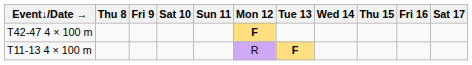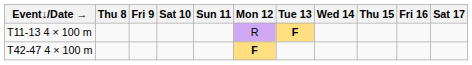rows swapped: T11-13 4 × 100 m <-> T42-47 4 × 100 m
